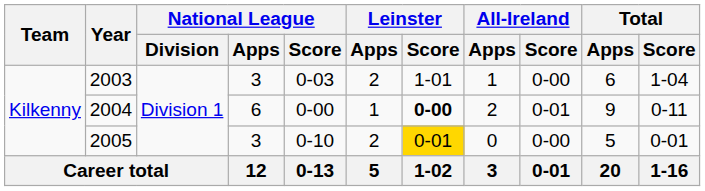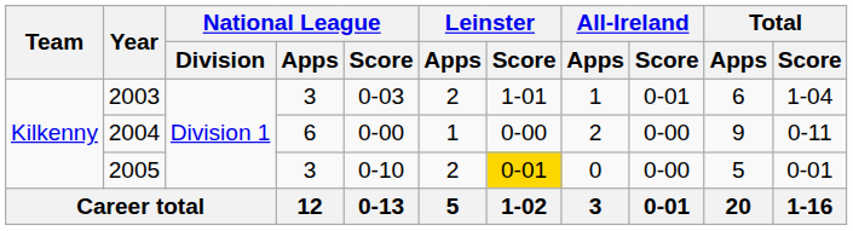2003 | All-Ireland / Score: 0-00 -> 0-01
2004 | Leinster / Score: bold -> normal
2004 | All-Ireland / Score: 0-01 -> 0-00
